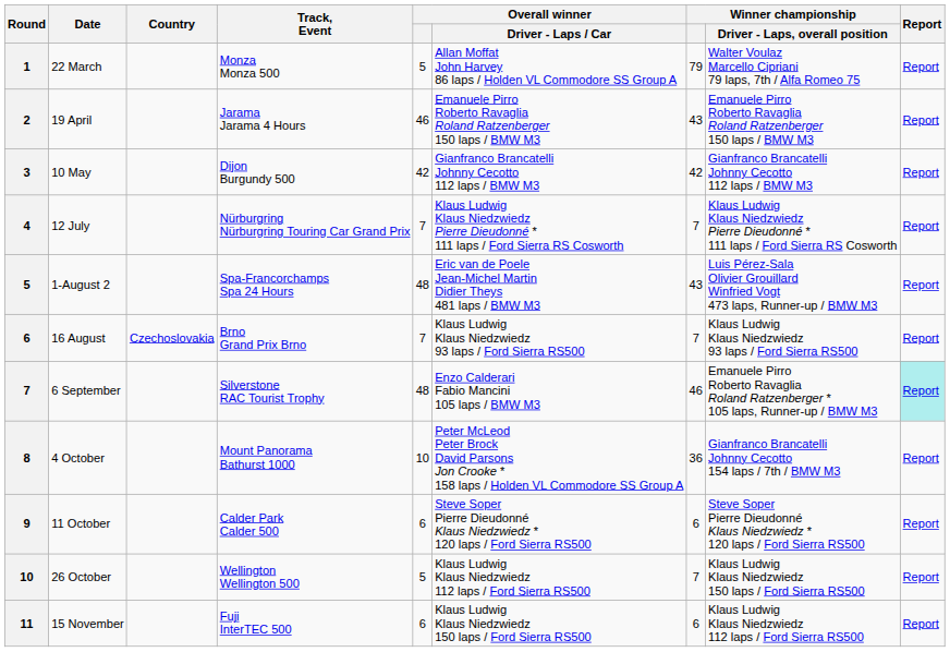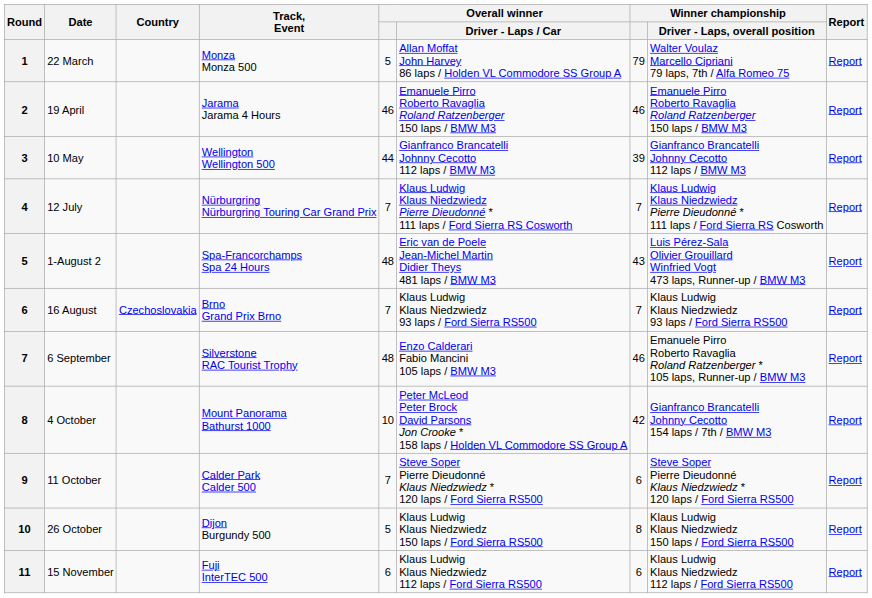19 April | Winner championship: 43 -> 46
10 May | Track, Event: Dijon Burgundy 500 -> Wellington Wellington 500
10 May | Overall winner: 42 -> 44
10 May | Winner championship: 42 -> 39
6 September | Report: paleturquoise background -> no background
4 October | Winner championship: 36 -> 42
11 October | Overall winner: 6 -> 7
26 October | Track, Event: Wellington Wellington 500 -> Dijon Burgundy 500
26 October | Overall winner / Driver - Laps / Car: Klaus Ludwig Klaus Niedzwiedz 112 laps / Ford Sierra RS500 -> Klaus Ludwig Klaus Niedzwiedz 150 laps / Ford Sierra RS500
26 October | Winner championship: 7 -> 8
15 November | Overall winner / Driver - Laps / Car: Klaus Ludwig Klaus Niedzwiedz 150 laps / Ford Sierra RS500 -> Klaus Ludwig Klaus Niedzwiedz 112 laps / Ford Sierra RS500
